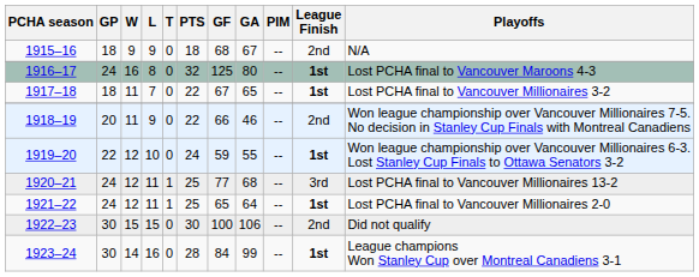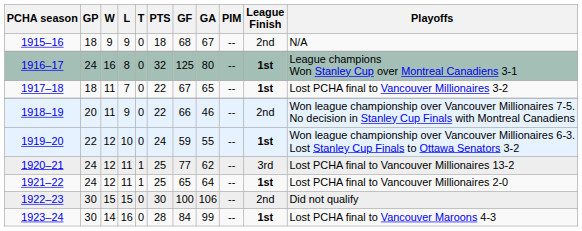1916–17 | Playoffs: Lost PCHA final to Vancouver Maroons 4-3 -> League champions Won Stanley Cup over Montreal Canadiens 3-1
1920–21 | GA: 68 -> 62
1923–24 | Playoffs: League champions Won Stanley Cup over Montreal Canadiens 3-1 -> Lost PCHA final to Vancouver Maroons 4-3
